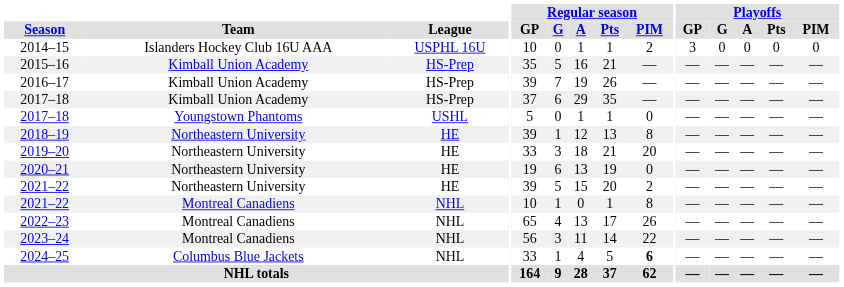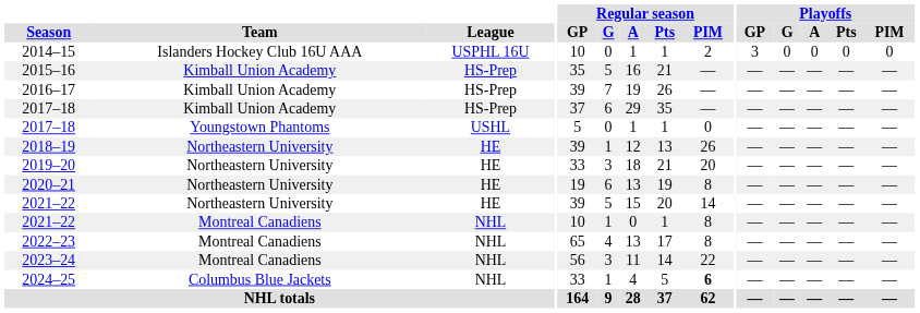2018–19 | Regular season / PIM: 8 -> 26
2020–21 | Regular season / PIM: 0 -> 8
2021–22 / Northeastern University | Regular season / PIM: 2 -> 14
2022–23 | Regular season / PIM: 26 -> 8
